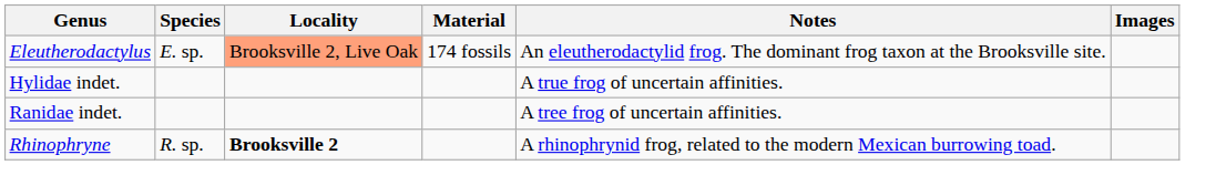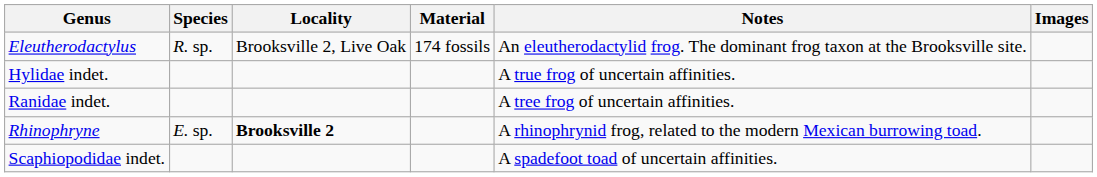Eleutherodactylus | Species: E. sp. -> R. sp.
Eleutherodactylus | Locality: lightsalmon background -> no background
Rhinophryne | Species: R. sp. -> E. sp.
+ row: Scaphiopodidae indet. | A spadefoot toad of uncertain affinities.
